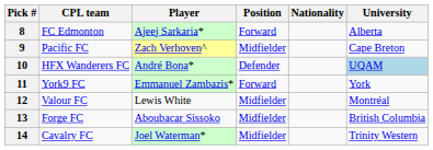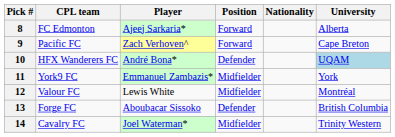9 | Position: Midfielder -> Forward
11 | Position: Forward -> Midfielder
13 | Position: Midfielder -> Defender
